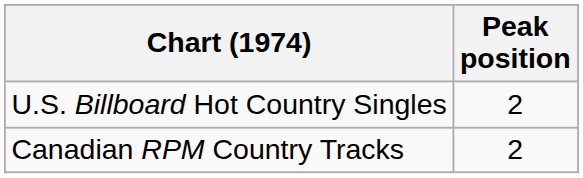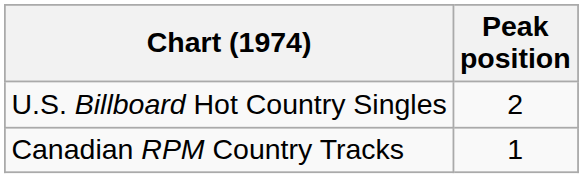Canadian RPM Country Tracks | Peak position: 2 -> 1
